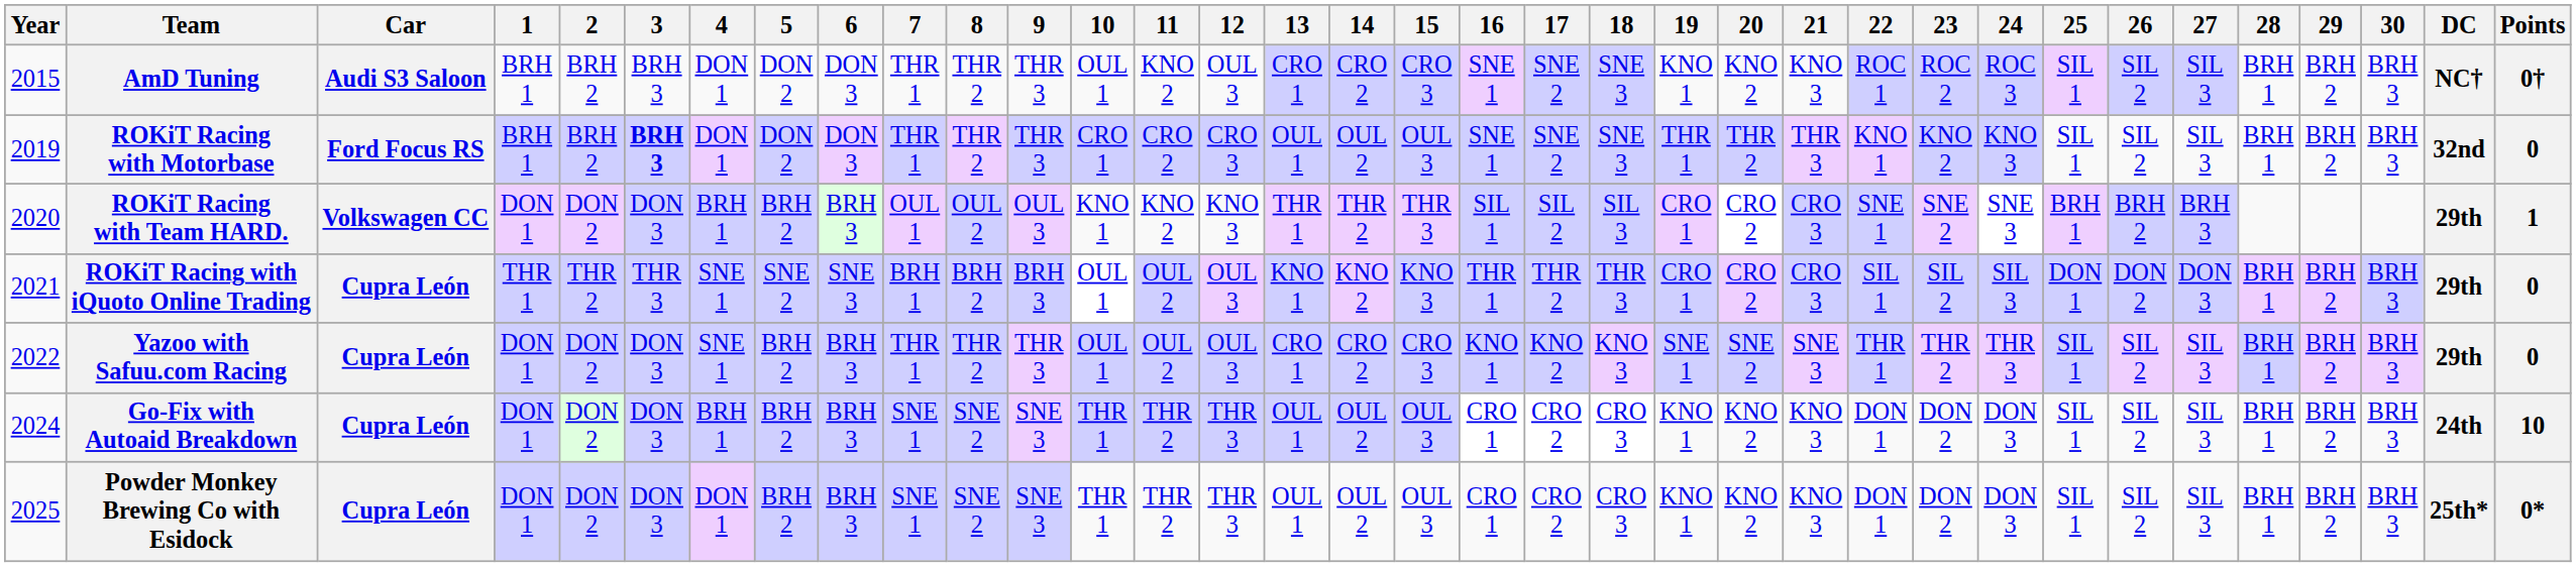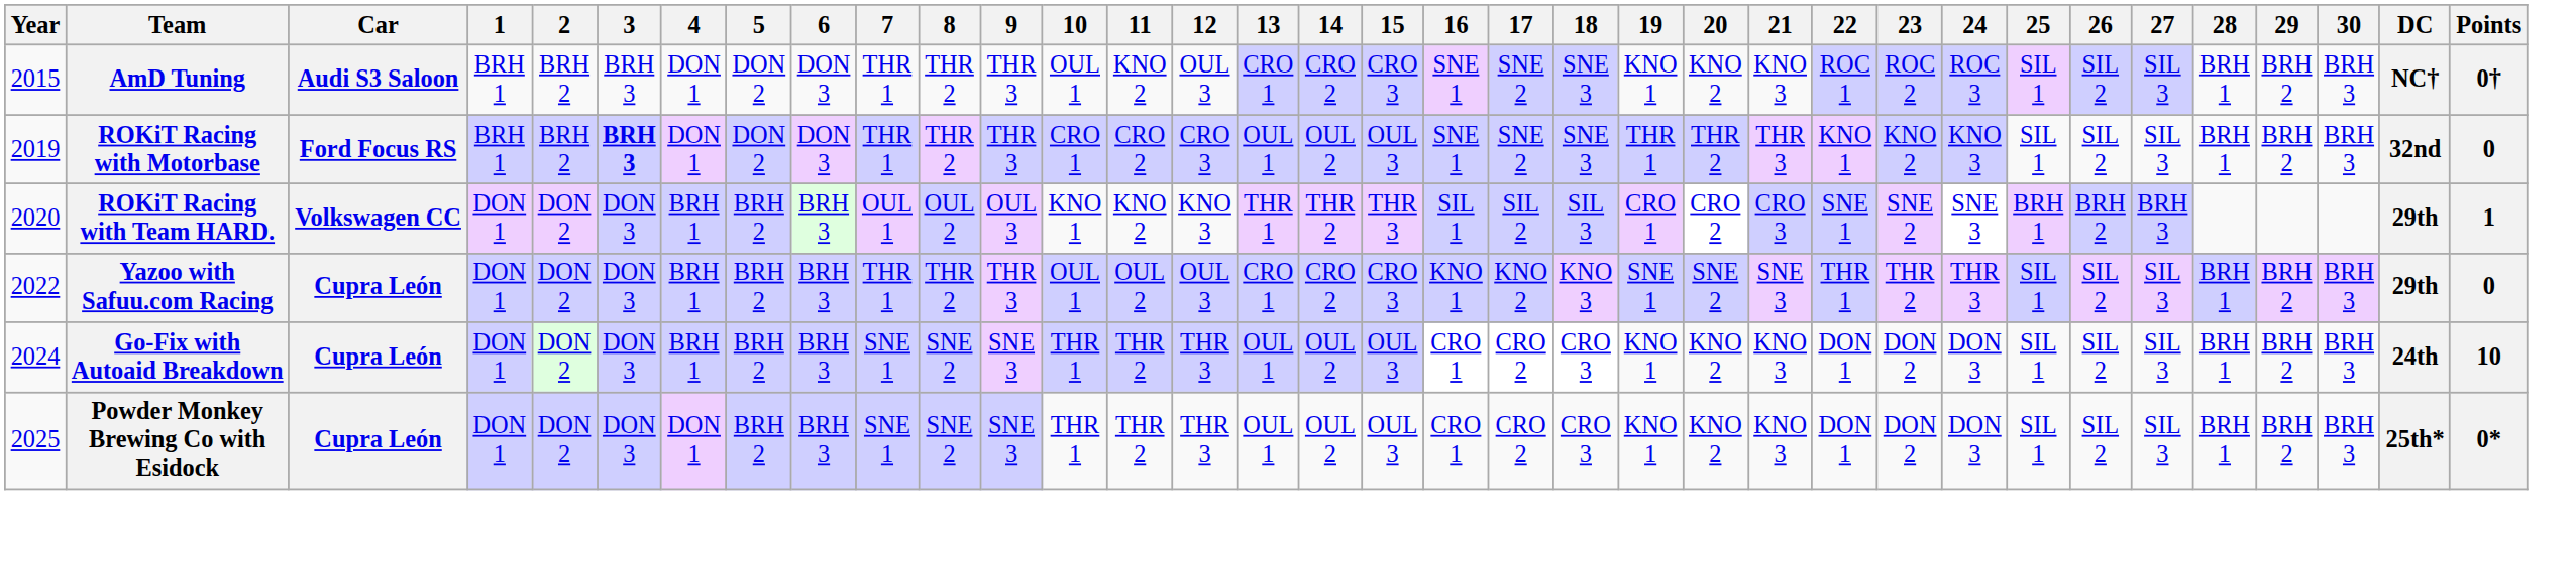- row: 2021 | ROKiT Racing with iQuoto Online Trading | Cupra León | THR 1 | THR 2 | THR 3 | SNE 1 | SNE 2 | SNE 3 | BRH 1 | BRH 2 | BRH 3 | OUL 1 | OUL 2 | OUL 3 | KNO 1 | KNO 2 | KNO 3 | THR 1 | THR 2 | THR 3 | CRO 1 | CRO 2 | CRO 3 | SIL 1 | SIL 2 | SIL 3 | DON 1 | DON 2 | DON 3 | BRH 1 | BRH 2 | BRH 3 | 29th | 0
Yazoo with Safuu.com Racing | 4: SNE 1 -> BRH 1
